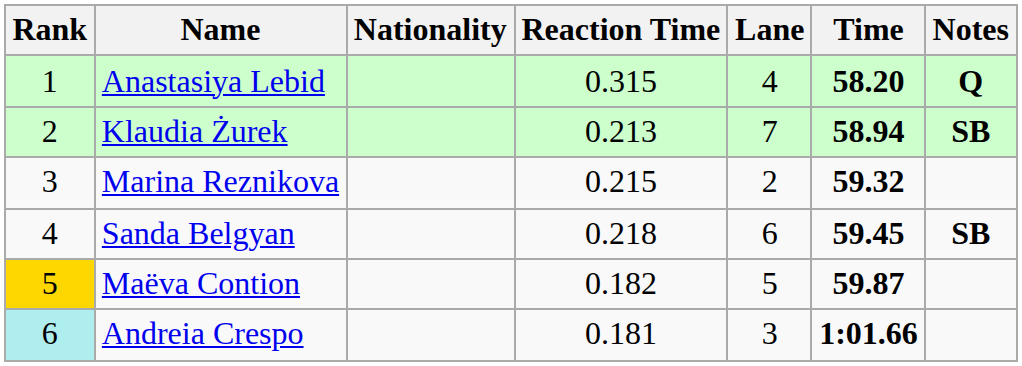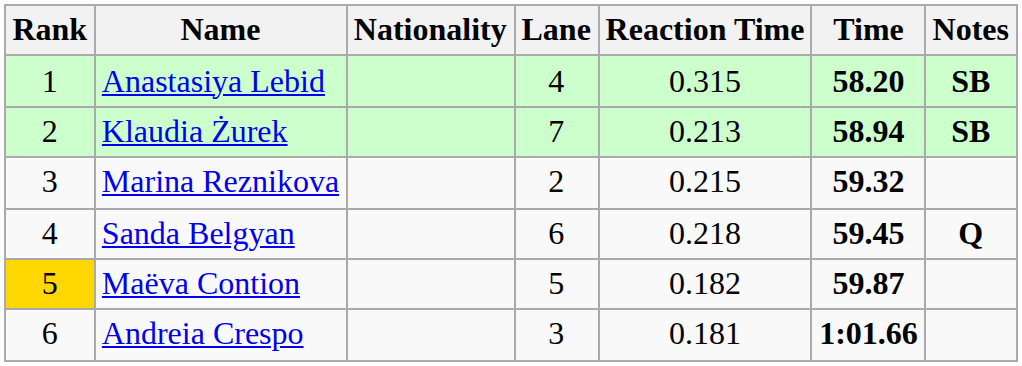columns swapped: Lane <-> Reaction Time
Anastasiya Lebid | Notes: Q -> SB
Sanda Belgyan | Notes: SB -> Q
Andreia Crespo | Rank: paleturquoise background -> no background
